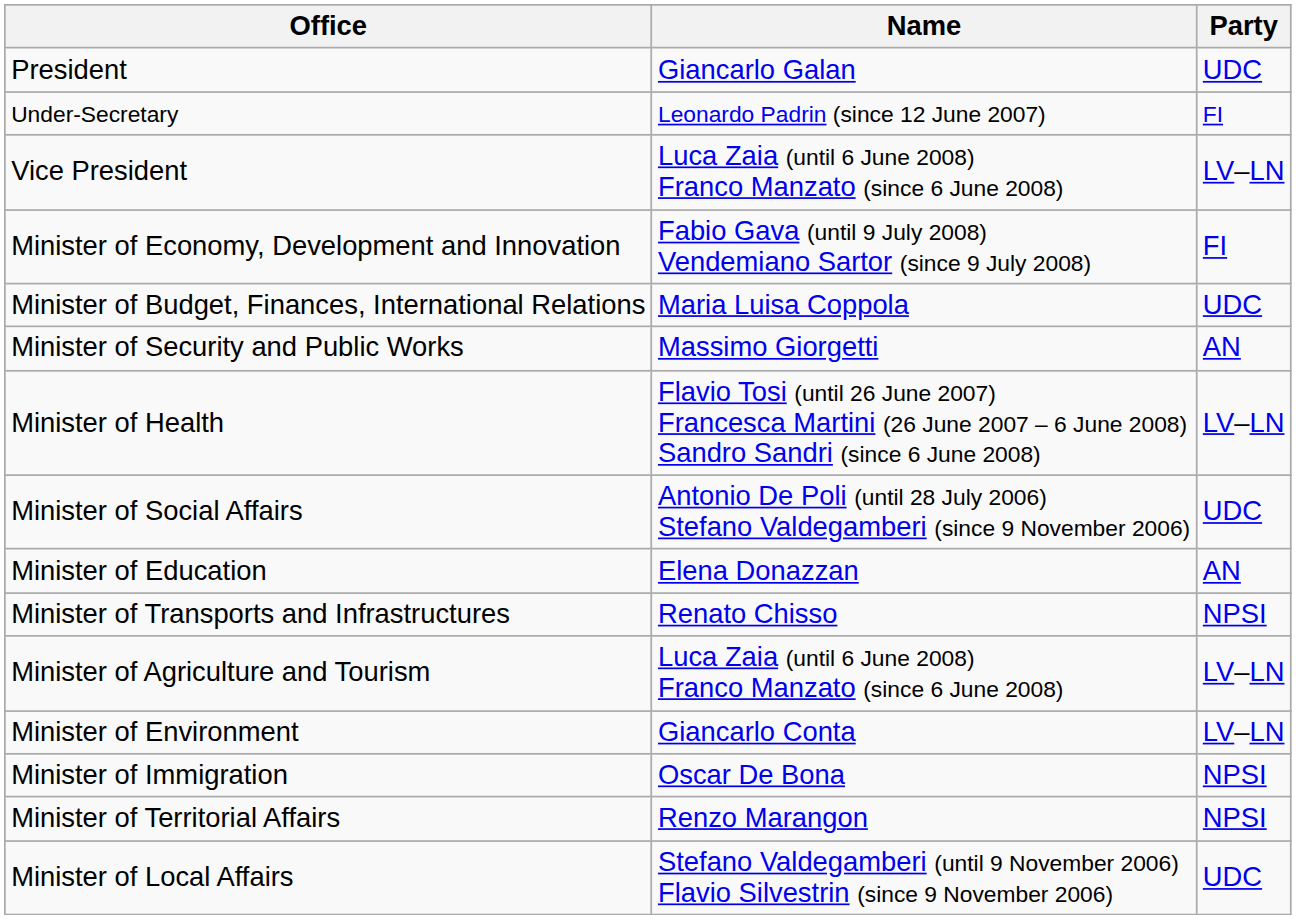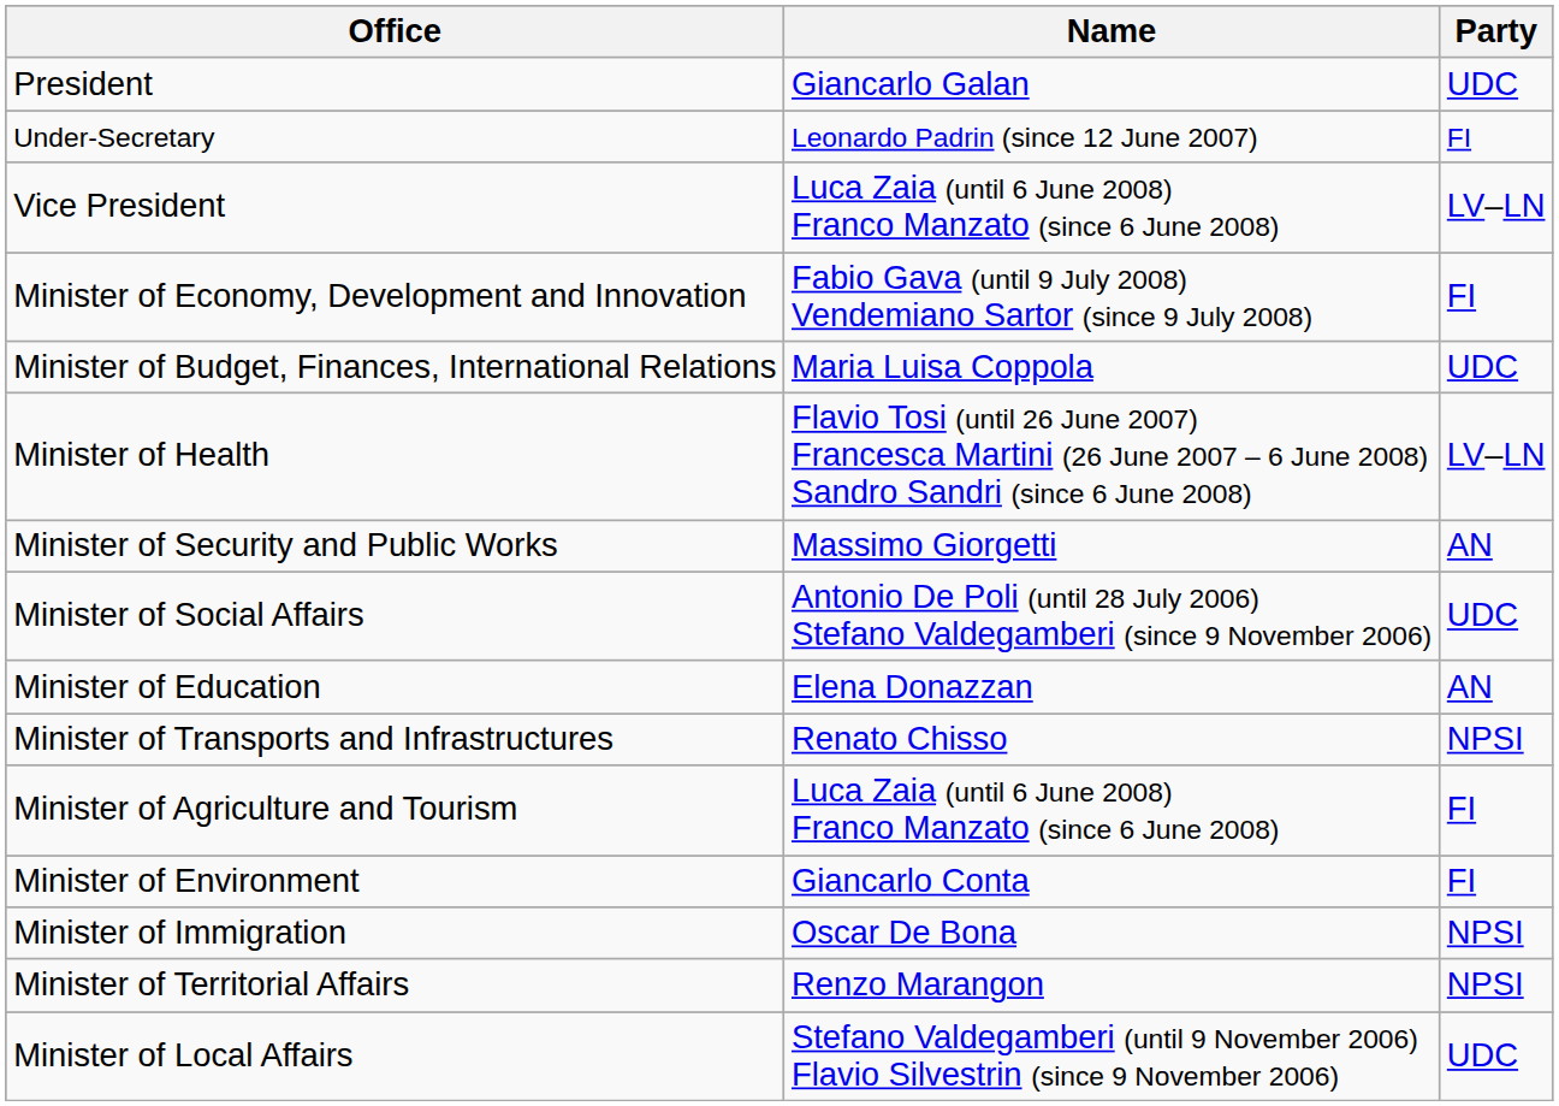rows swapped: Minister of Health <-> Minister of Security and Public Works
Minister of Agriculture and Tourism | Party: LV–LN -> FI
Minister of Environment | Party: LV–LN -> FI
